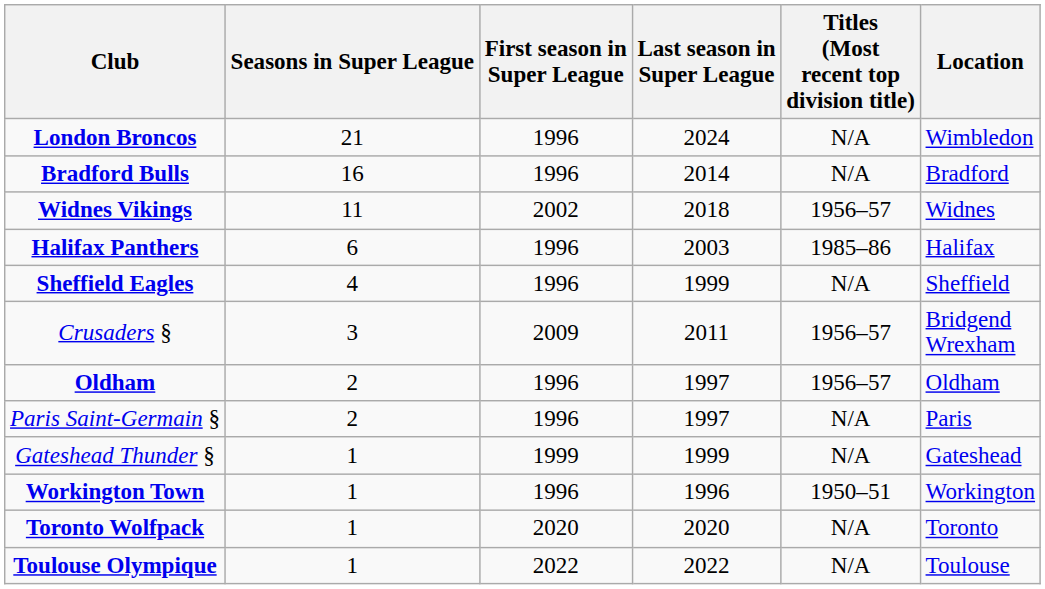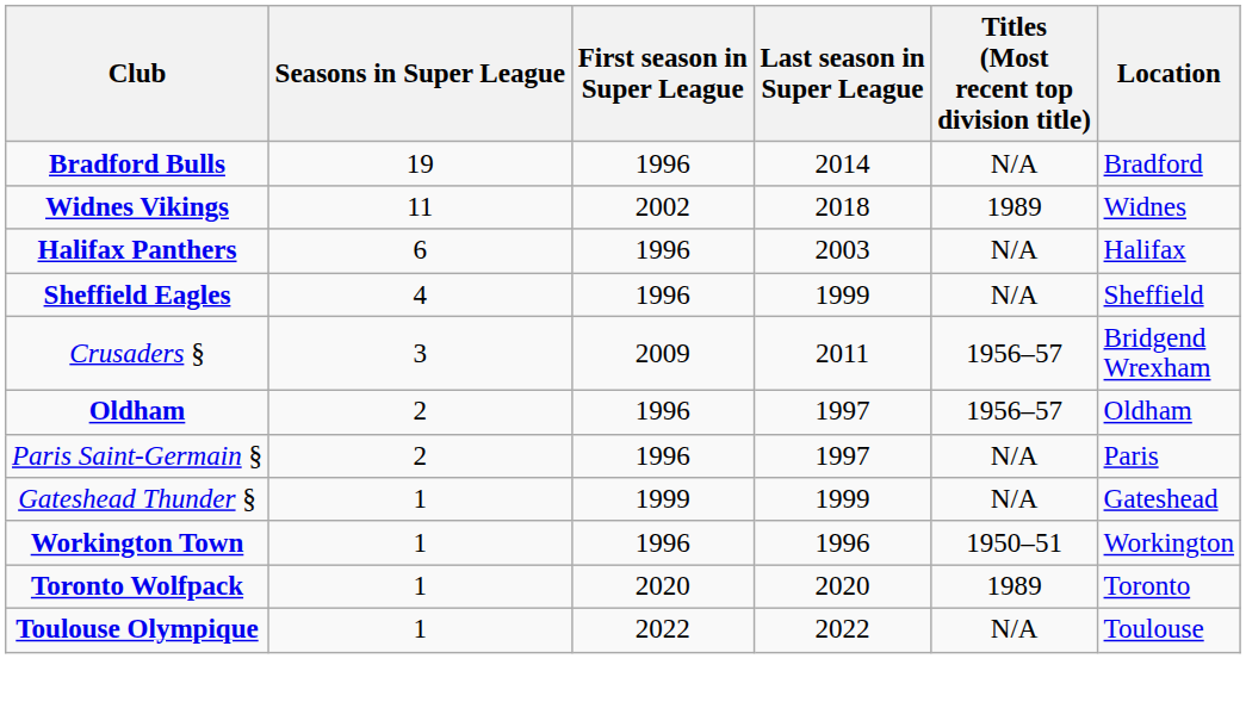- row: London Broncos | 21 | 1996 | 2024 | N/A | Wimbledon
Bradford Bulls | Seasons in Super League: 16 -> 19
Widnes Vikings | Titles (Most recent top division title): 1956–57 -> 1989
Halifax Panthers | Titles (Most recent top division title): 1985–86 -> N/A
Toronto Wolfpack | Titles (Most recent top division title): N/A -> 1989
